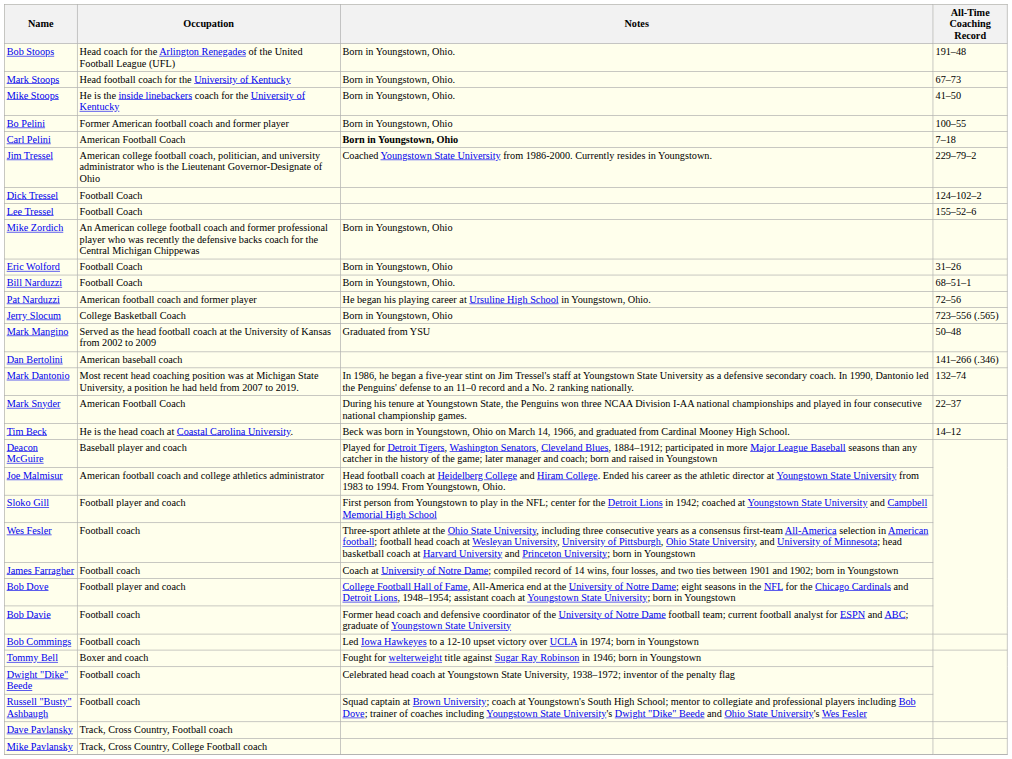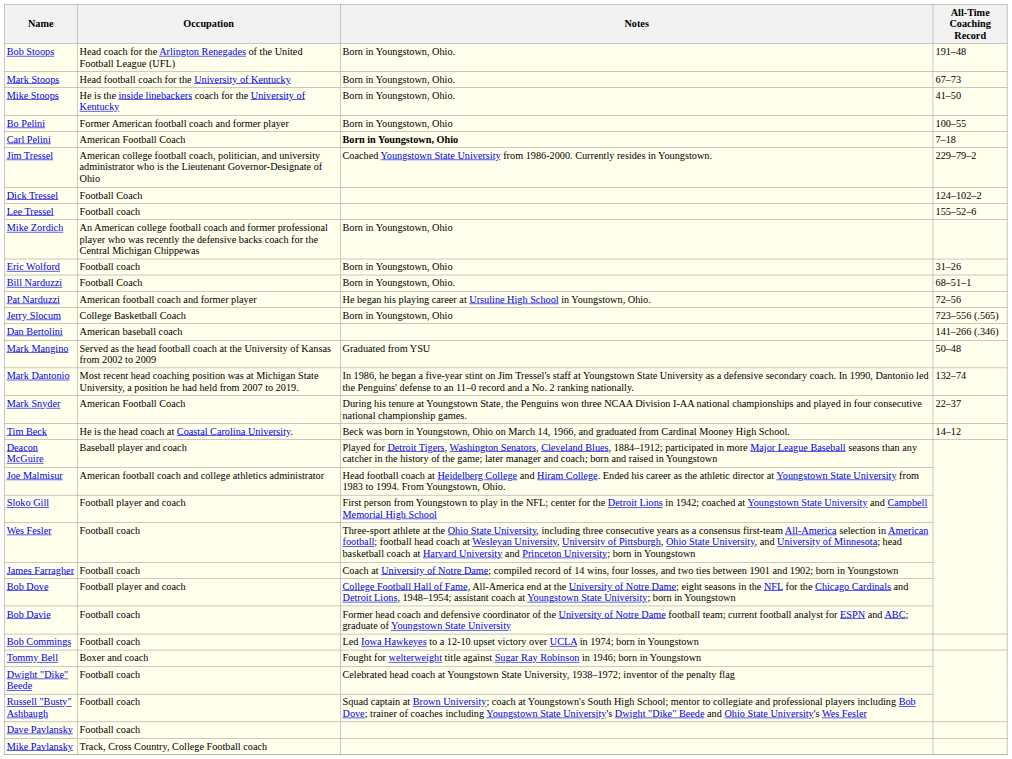Lee Tressel | Occupation: Football Coach -> Football coach
Eric Wolford | Occupation: Football Coach -> Football coach
rows swapped: Dan Bertolini <-> Mark Mangino
Dave Pavlansky | Occupation: Track, Cross Country, Football coach -> Football coach
